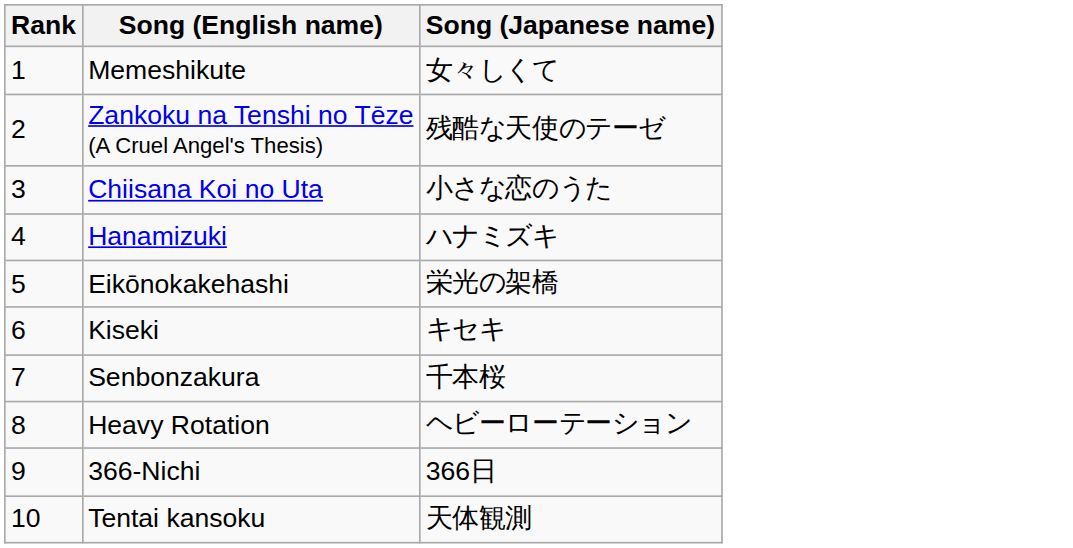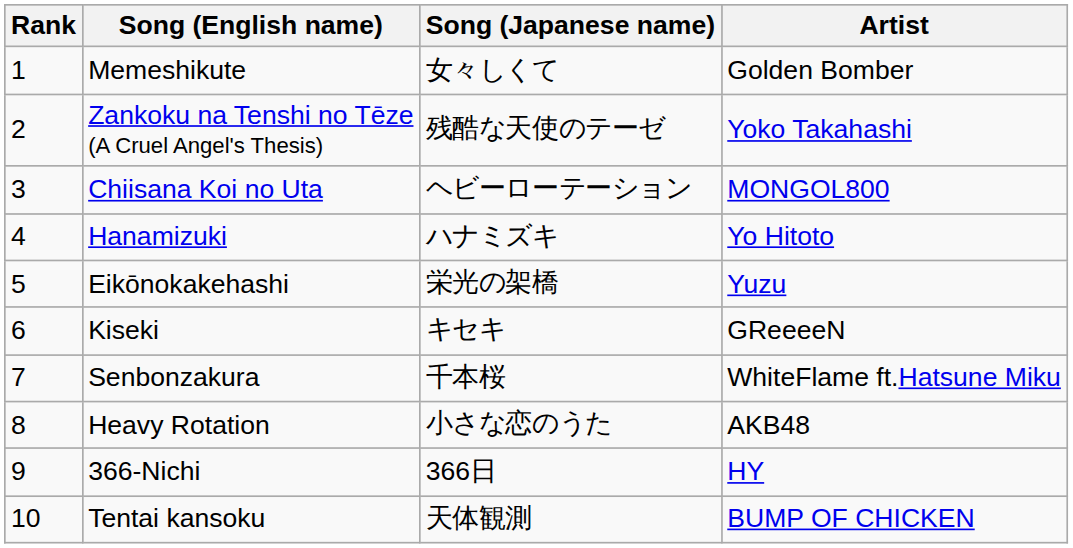+ column: Artist | Golden Bomber | Yoko Takahashi | MONGOL800 | Yo Hitoto | Yuzu | GReeeeN | WhiteFlame ft.Hatsune Miku | AKB48 | HY | BUMP OF CHICKEN
Chiisana Koi no Uta | Song (Japanese name): 小さな恋のうた -> ヘビーローテーション
Heavy Rotation | Song (Japanese name): ヘビーローテーション -> 小さな恋のうた
